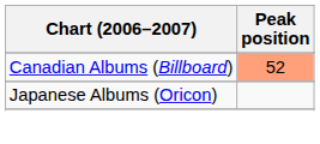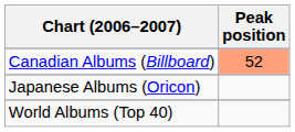+ row: World Albums (Top 40)
